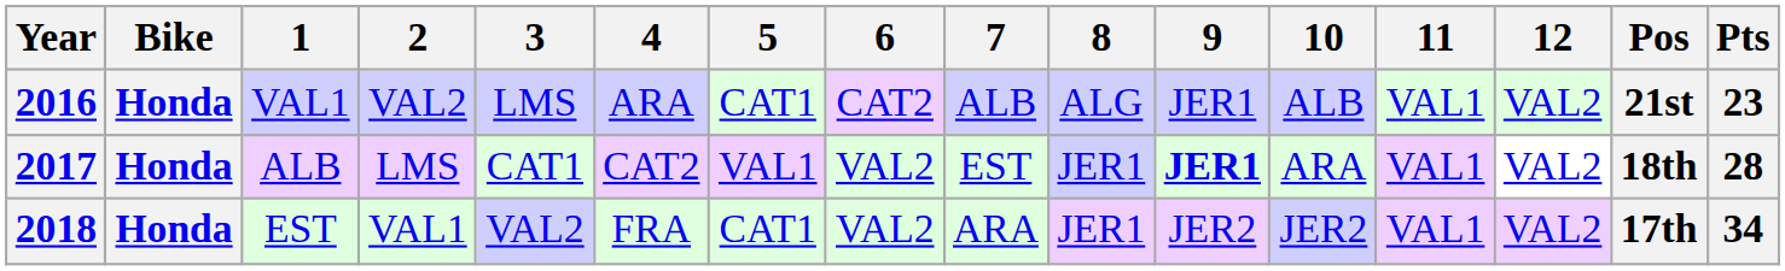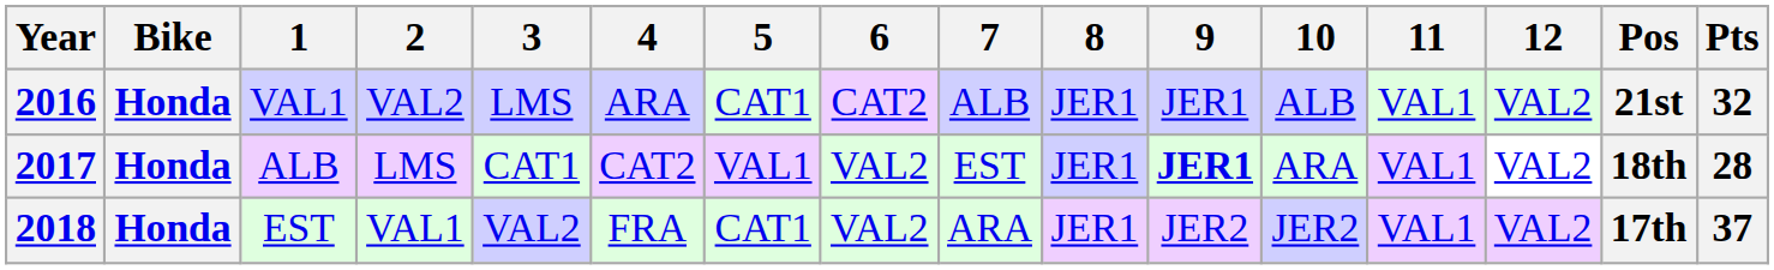2016 | 8: ALG -> JER1
2016 | Pts: 23 -> 32
2018 | Pts: 34 -> 37
